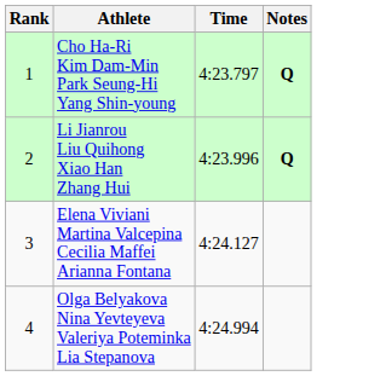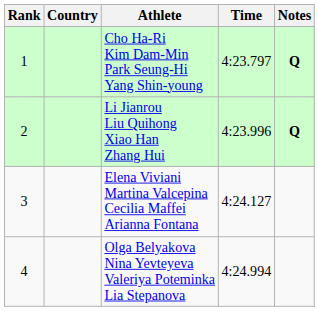+ column: Country
